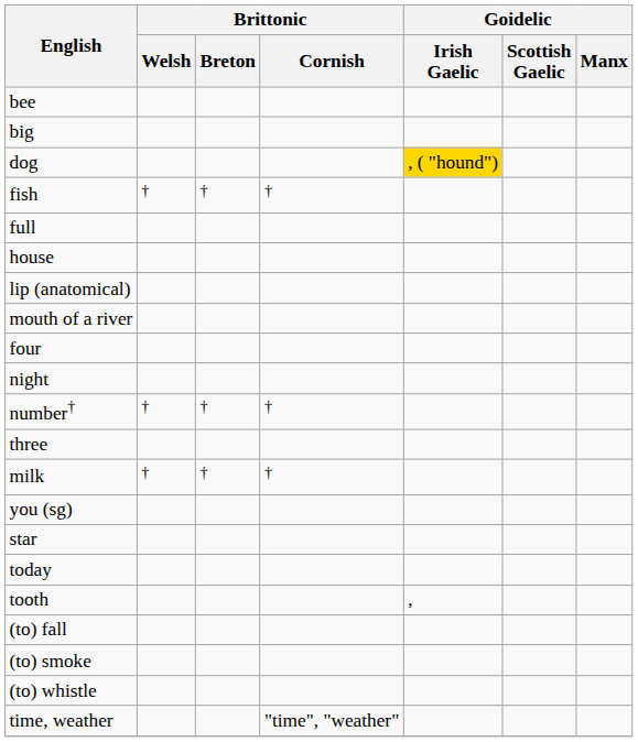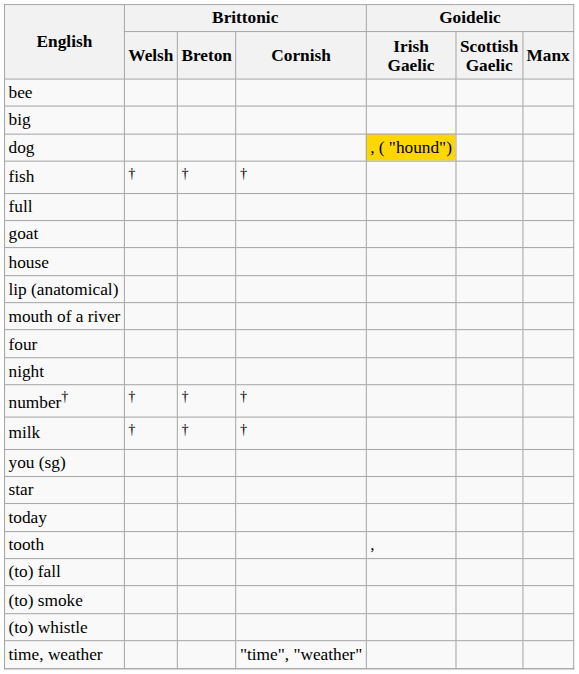+ row: goat
- row: three
